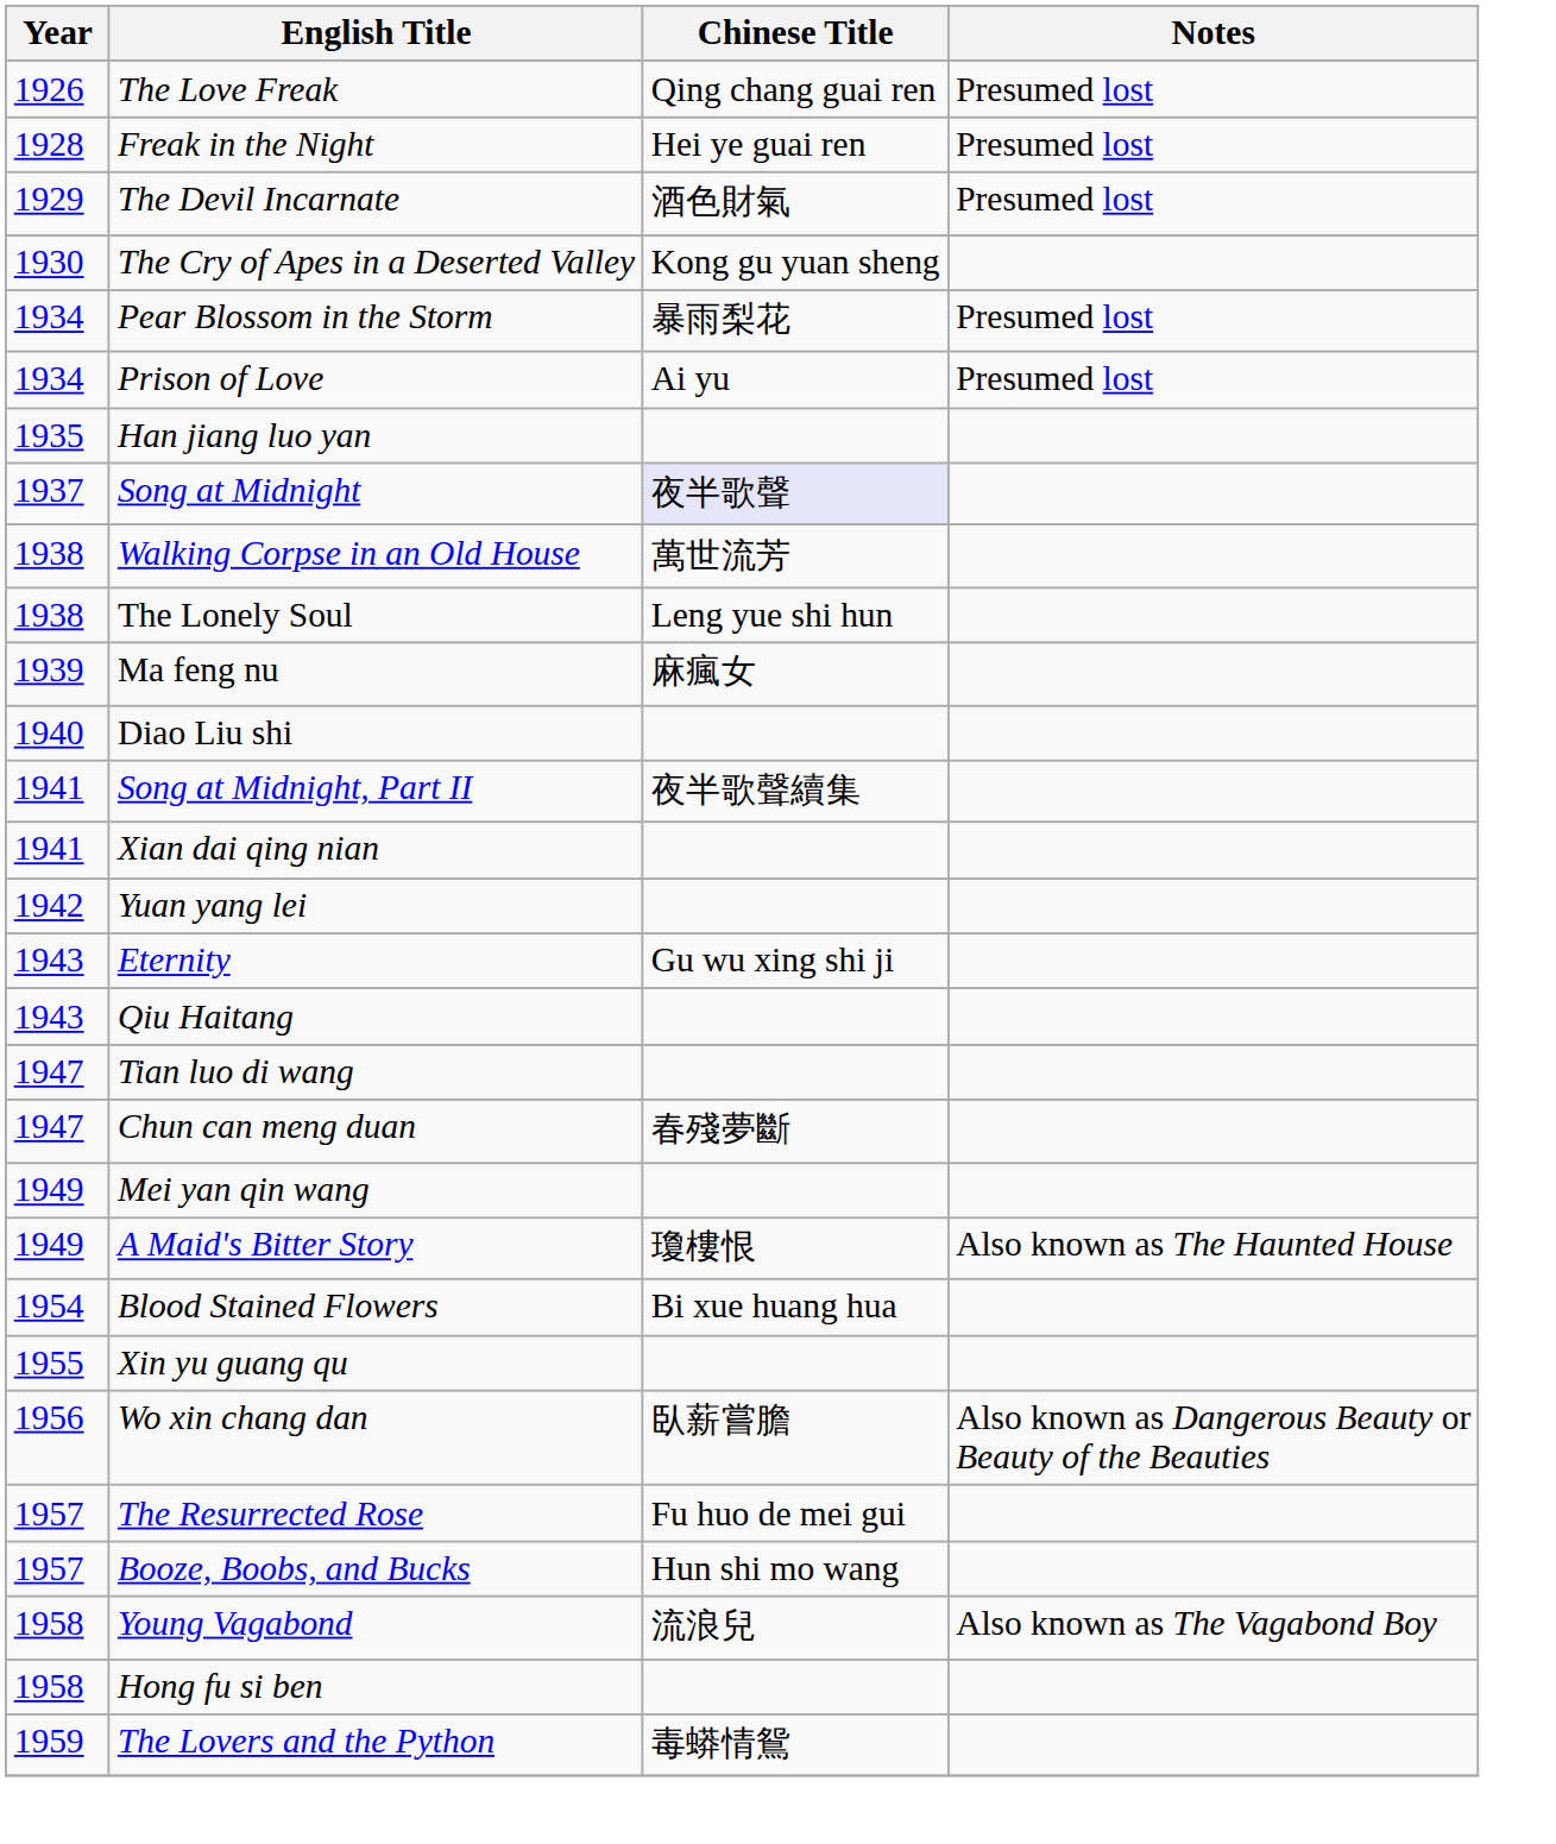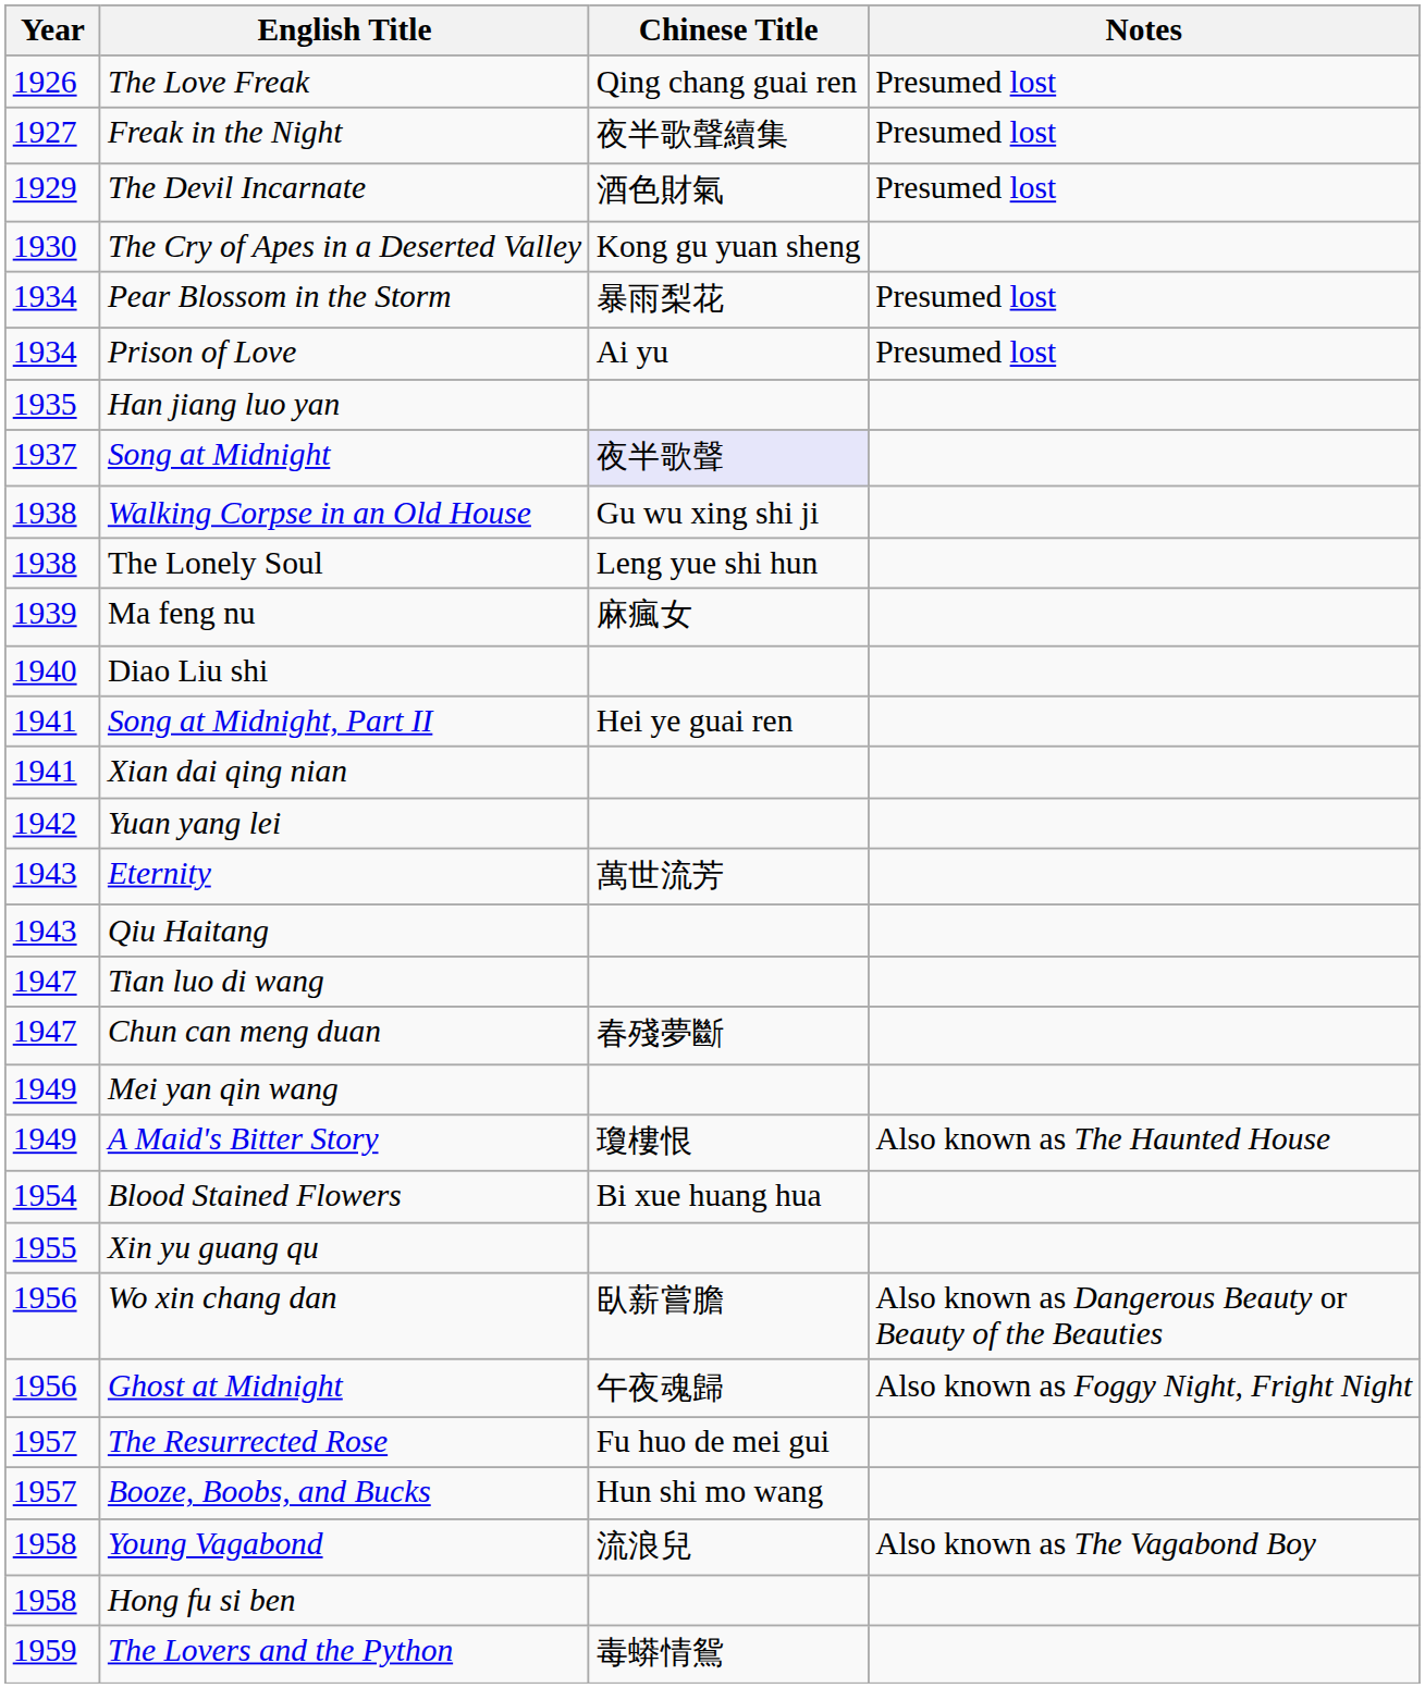Freak in the Night | Year: 1928 -> 1927
Freak in the Night | Chinese Title: Hei ye guai ren -> 夜半歌聲續集
Walking Corpse in an Old House | Chinese Title: 萬世流芳 -> Gu wu xing shi ji
Song at Midnight, Part II | Chinese Title: 夜半歌聲續集 -> Hei ye guai ren
Eternity | Chinese Title: Gu wu xing shi ji -> 萬世流芳
+ row: 1956 | Ghost at Midnight | 午夜魂歸 | Also known as Foggy Night, Fright Night
